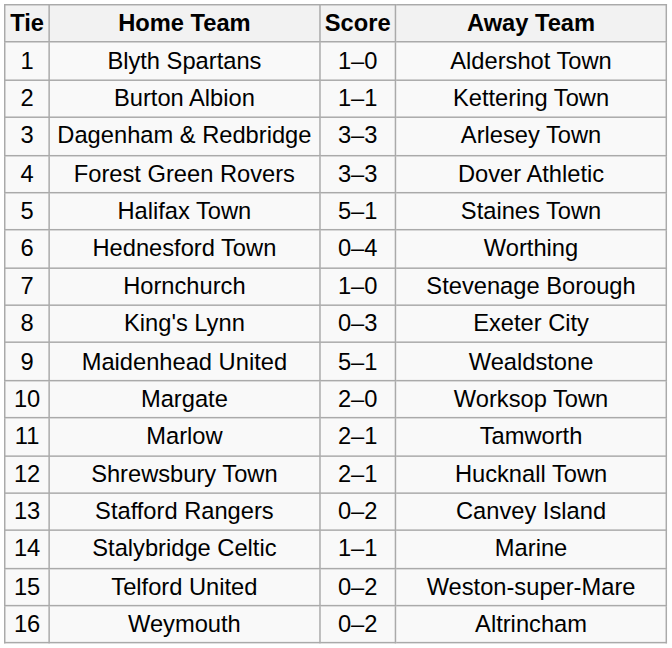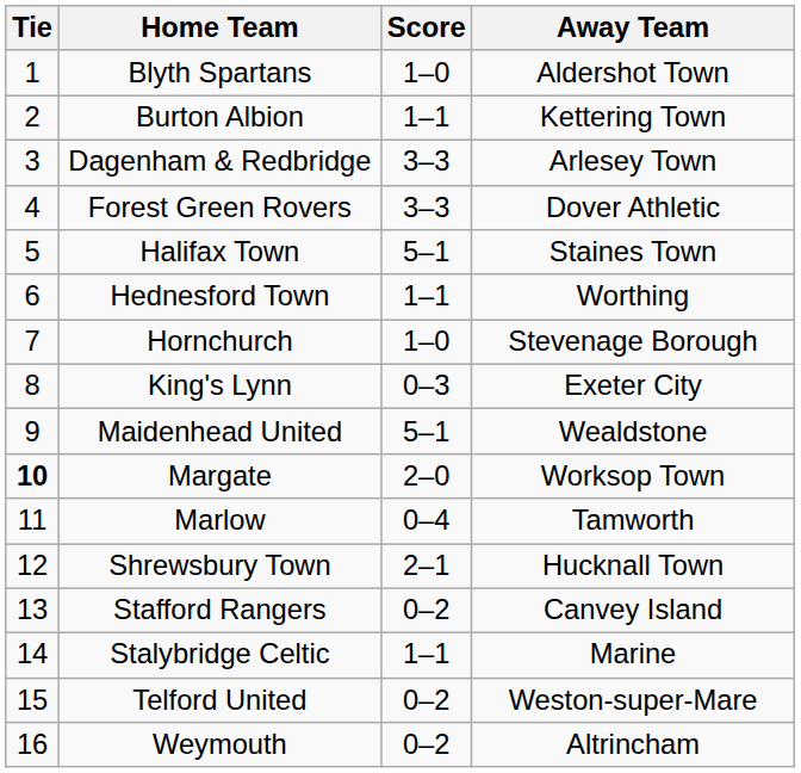Hednesford Town | Score: 0–4 -> 1–1
Margate | Tie: normal -> bold
Marlow | Score: 2–1 -> 0–4
